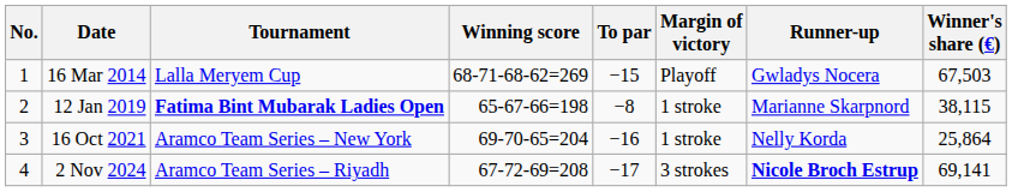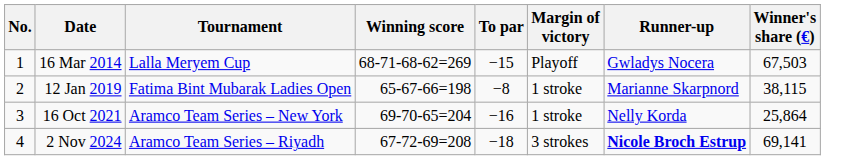12 Jan 2019 | Tournament: bold -> normal
2 Nov 2024 | To par: −17 -> −18
